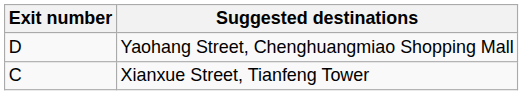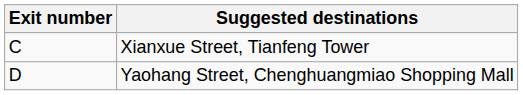rows swapped: Xianxue Street, Tianfeng Tower <-> Yaohang Street, Chenghuangmiao Shopping Mall
